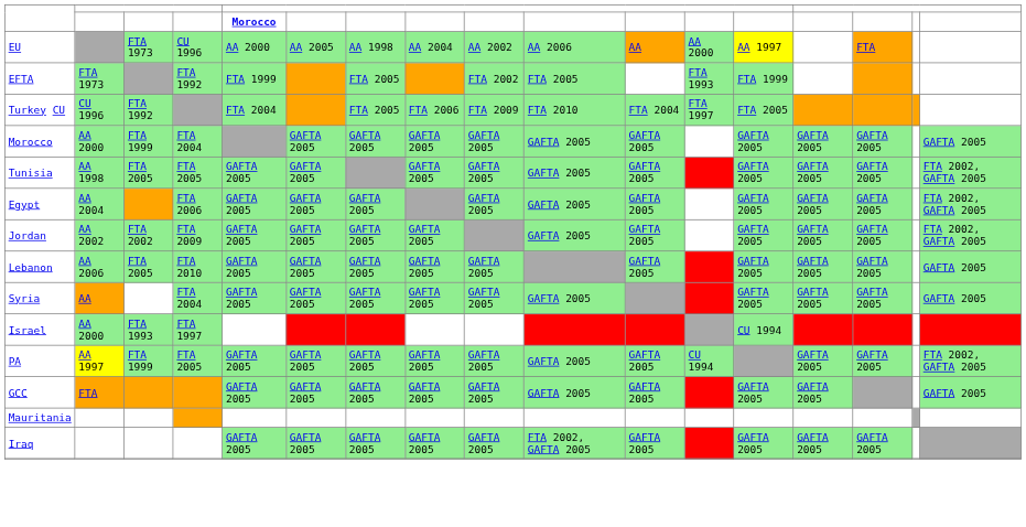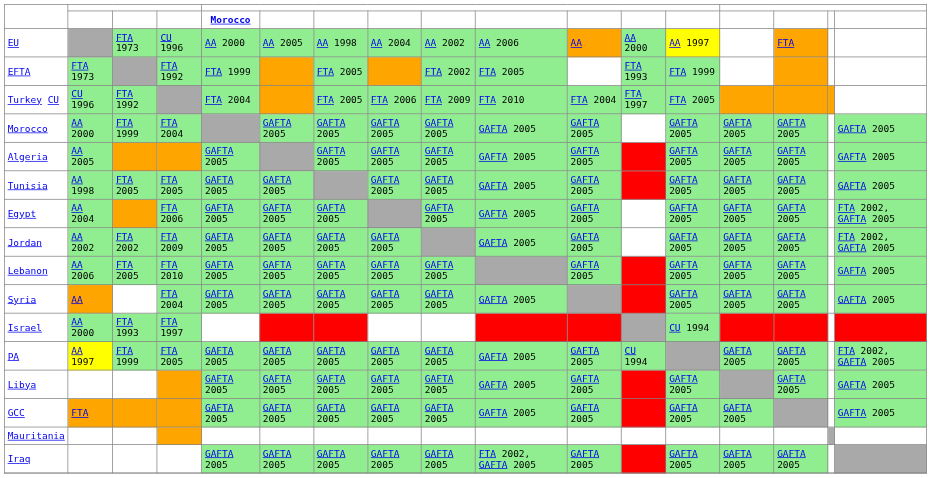+ row: Algeria | AA 2005 | GAFTA 2005 | GAFTA 2005 | GAFTA 2005 | GAFTA 2005 | GAFTA 2005 | GAFTA 2005 | GAFTA 2005 | GAFTA 2005 | GAFTA 2005 | GAFTA 2005
Tunisia | column 17: FTA 2002, GAFTA 2005 -> GAFTA 2005
+ row: Libya | GAFTA 2005 | GAFTA 2005 | GAFTA 2005 | GAFTA 2005 | GAFTA 2005 | GAFTA 2005 | GAFTA 2005 | GAFTA 2005 | GAFTA 2005 | GAFTA 2005
